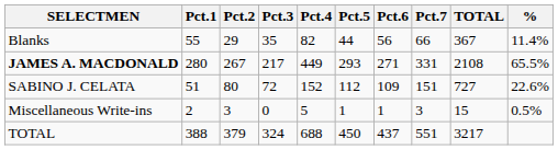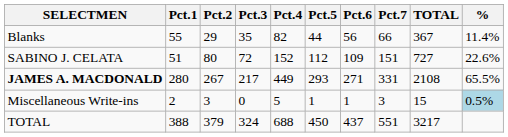rows swapped: SABINO J. CELATA <-> JAMES A. MACDONALD
Miscellaneous Write-ins | %: no background -> lightblue background
